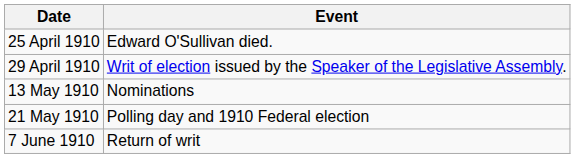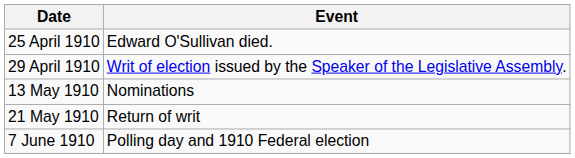21 May 1910 | Event: Polling day and 1910 Federal election -> Return of writ
7 June 1910 | Event: Return of writ -> Polling day and 1910 Federal election
